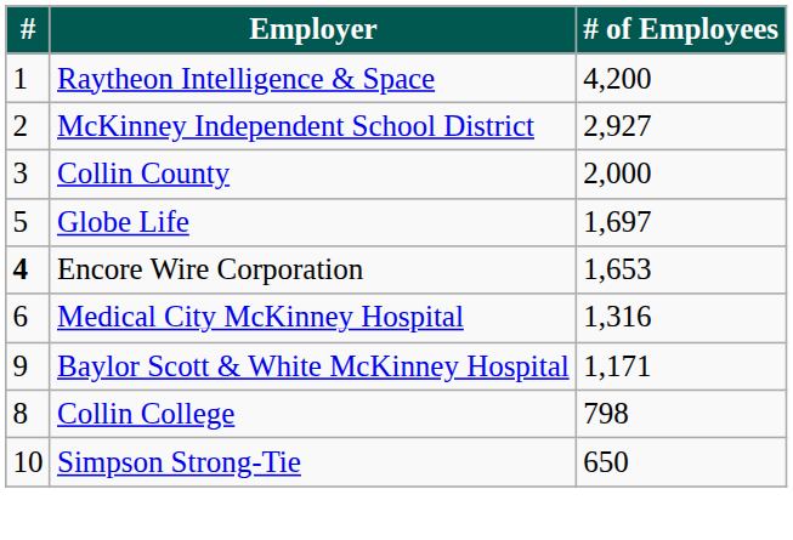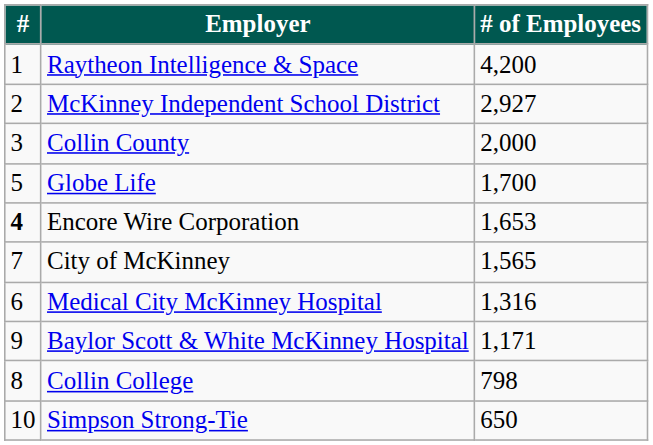Globe Life | # of Employees: 1,697 -> 1,700
+ row: 7 | City of McKinney | 1,565
